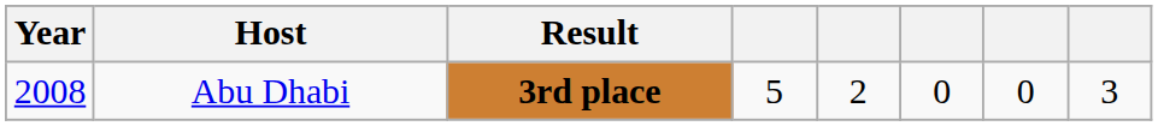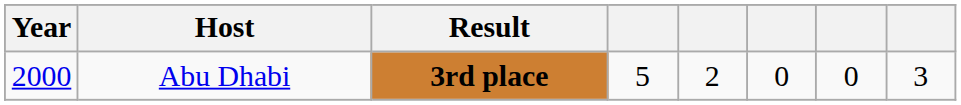Abu Dhabi | Year: 2008 -> 2000
